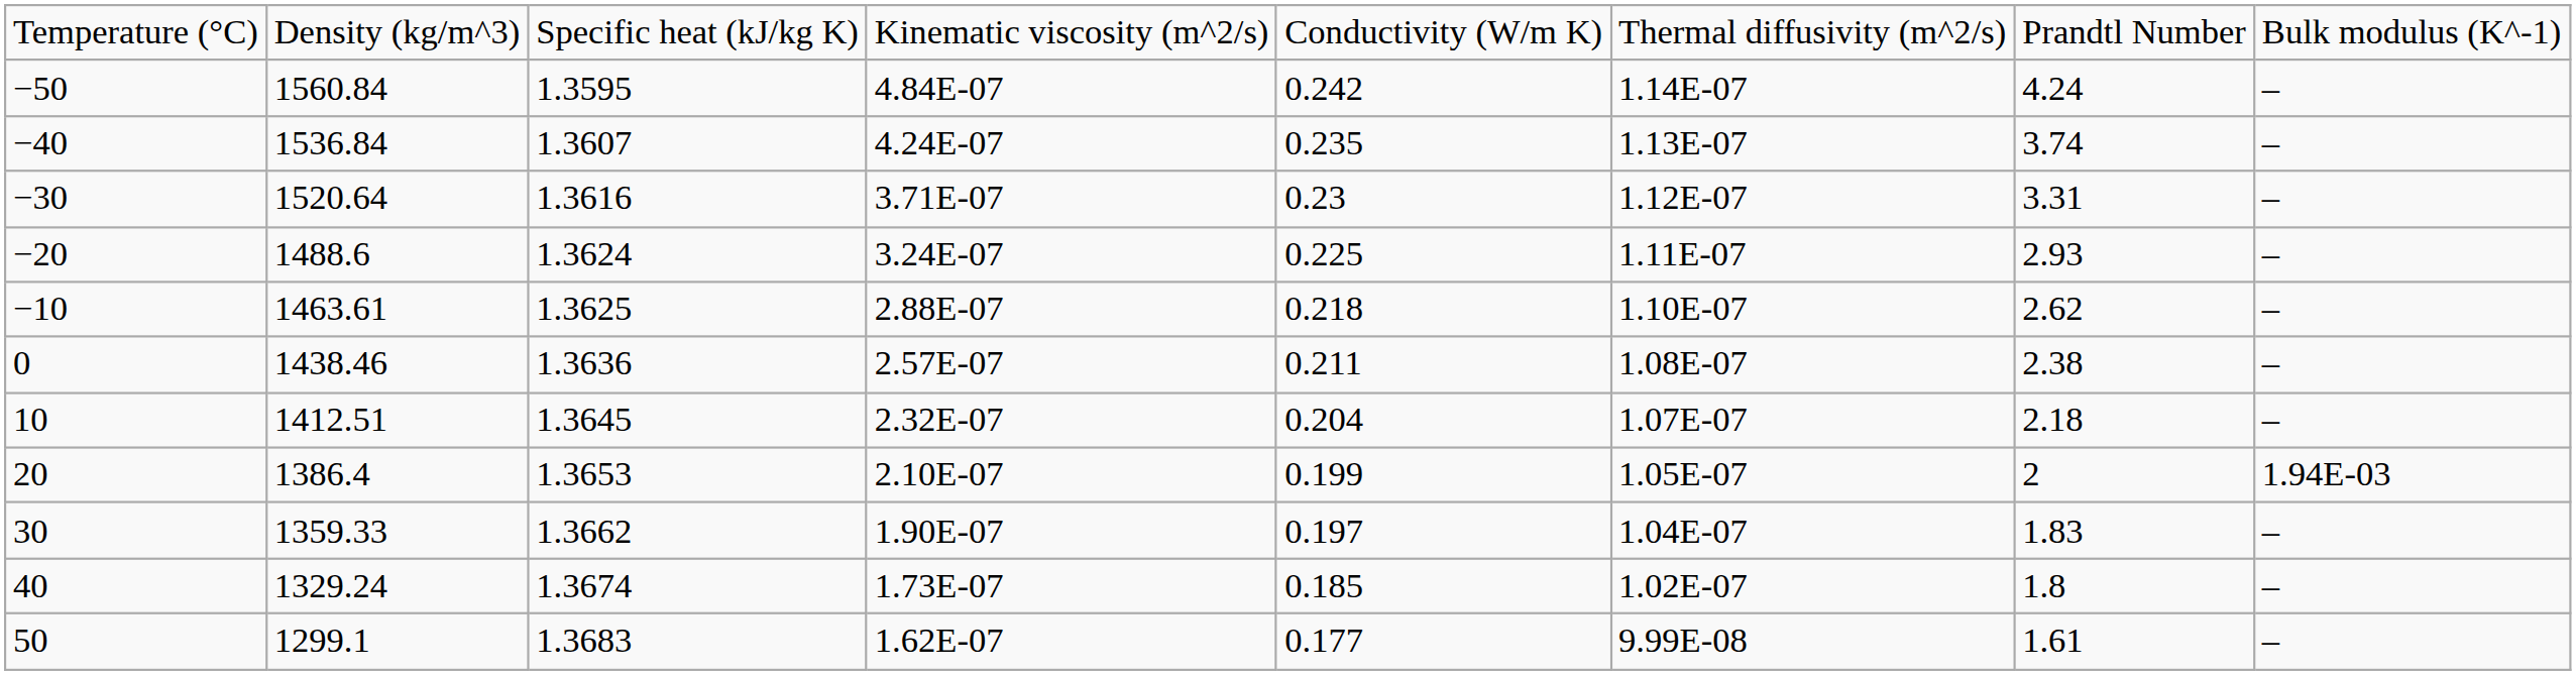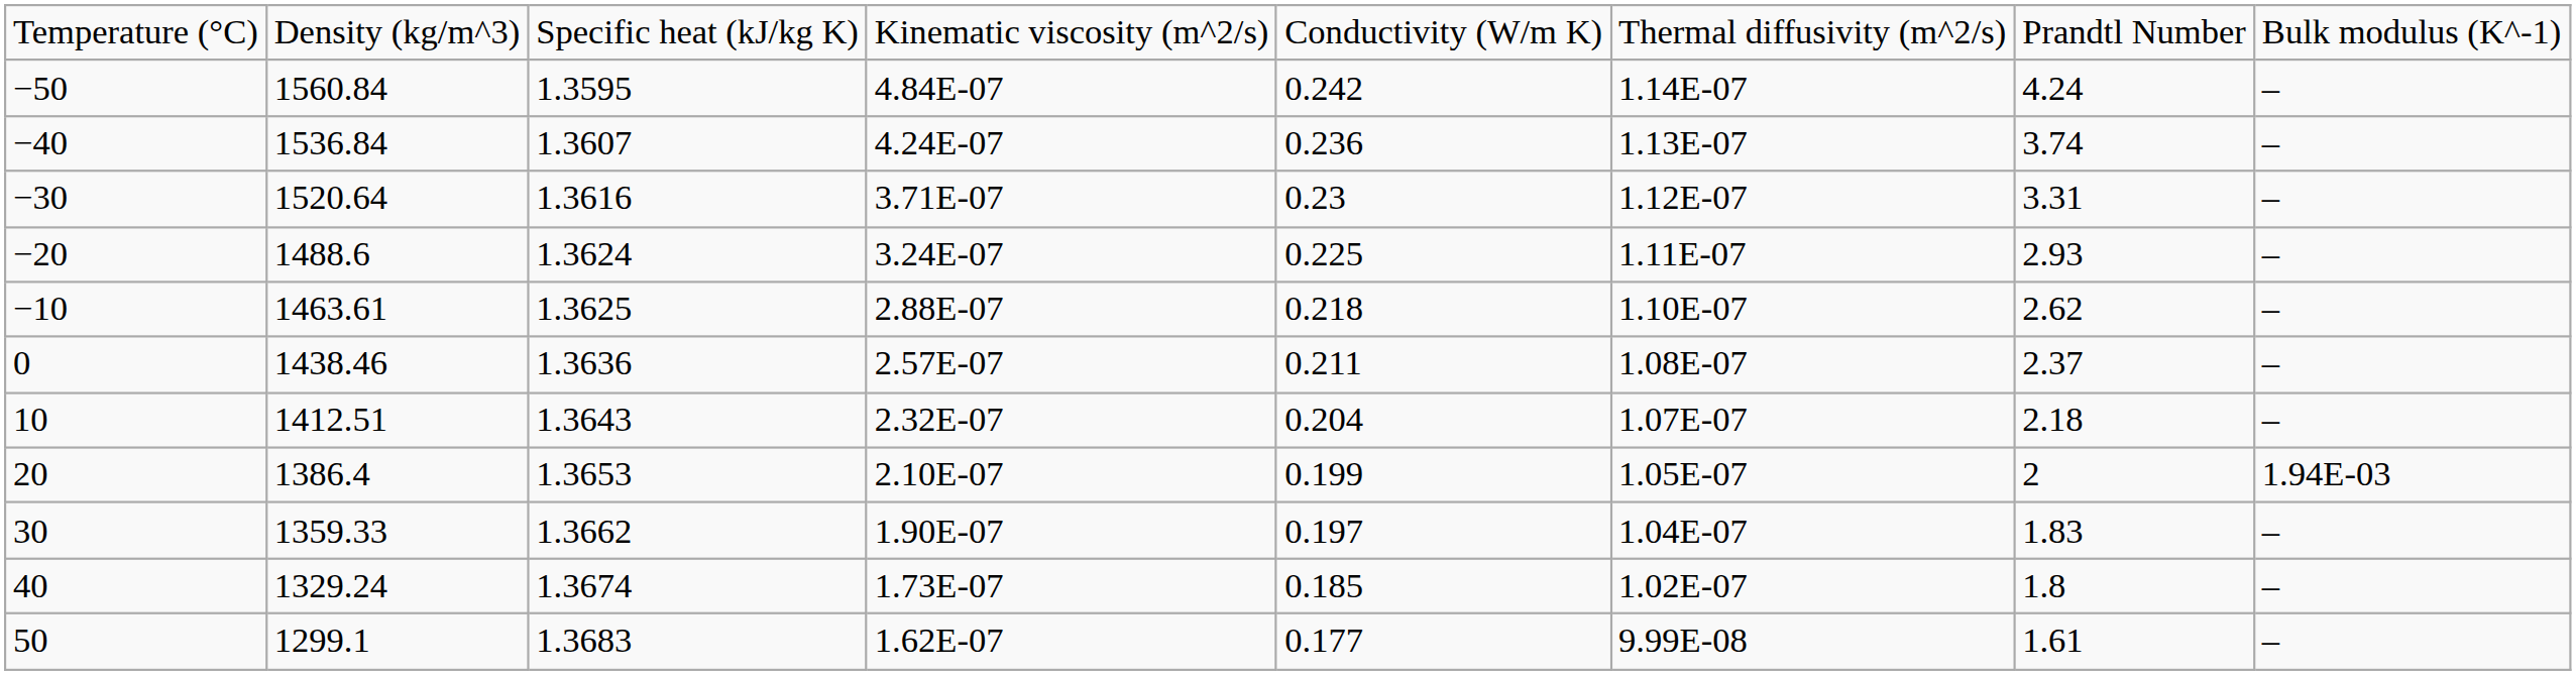−40 | column 5: 0.235 -> 0.236
0 | column 7: 2.38 -> 2.37
10 | column 3: 1.3645 -> 1.3643
